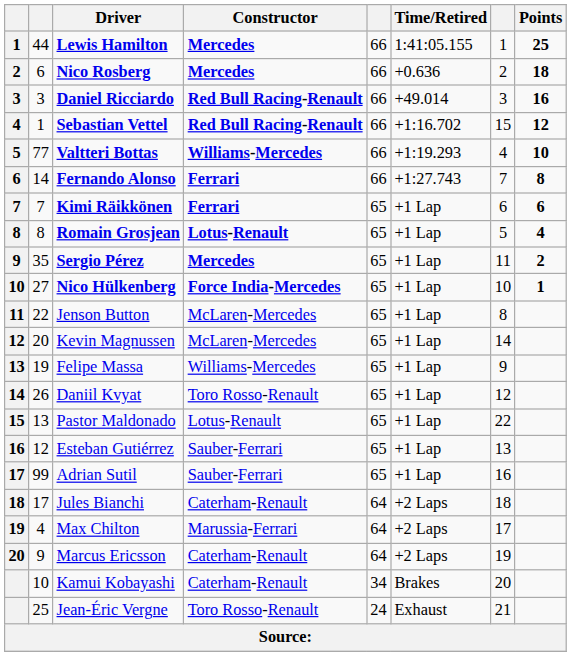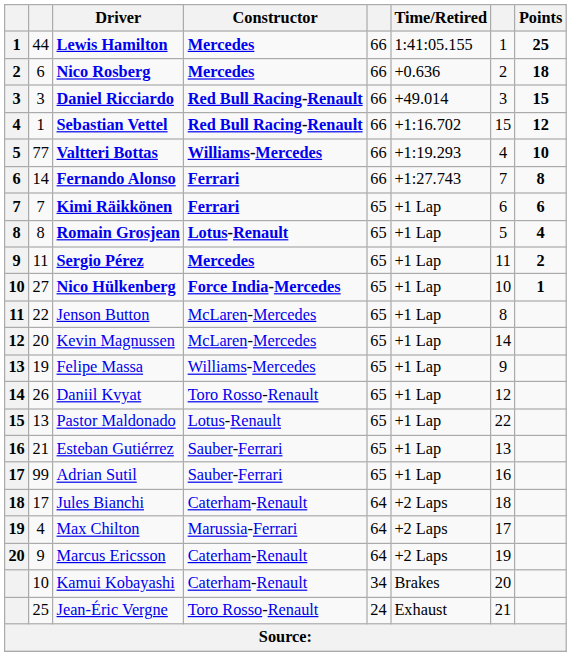Daniel Ricciardo | Points: 16 -> 15
Sergio Pérez | column 2: 35 -> 11
Esteban Gutiérrez | column 2: 12 -> 21
